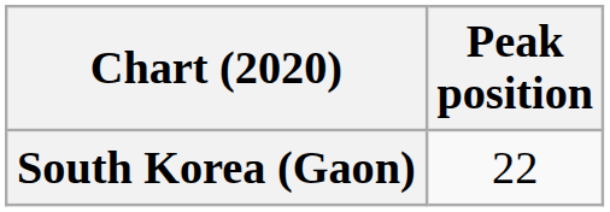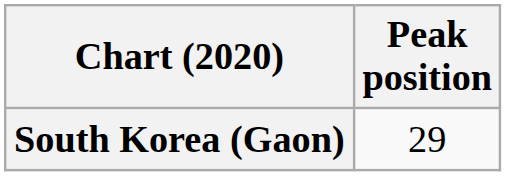South Korea (Gaon) | Peak position: 22 -> 29
